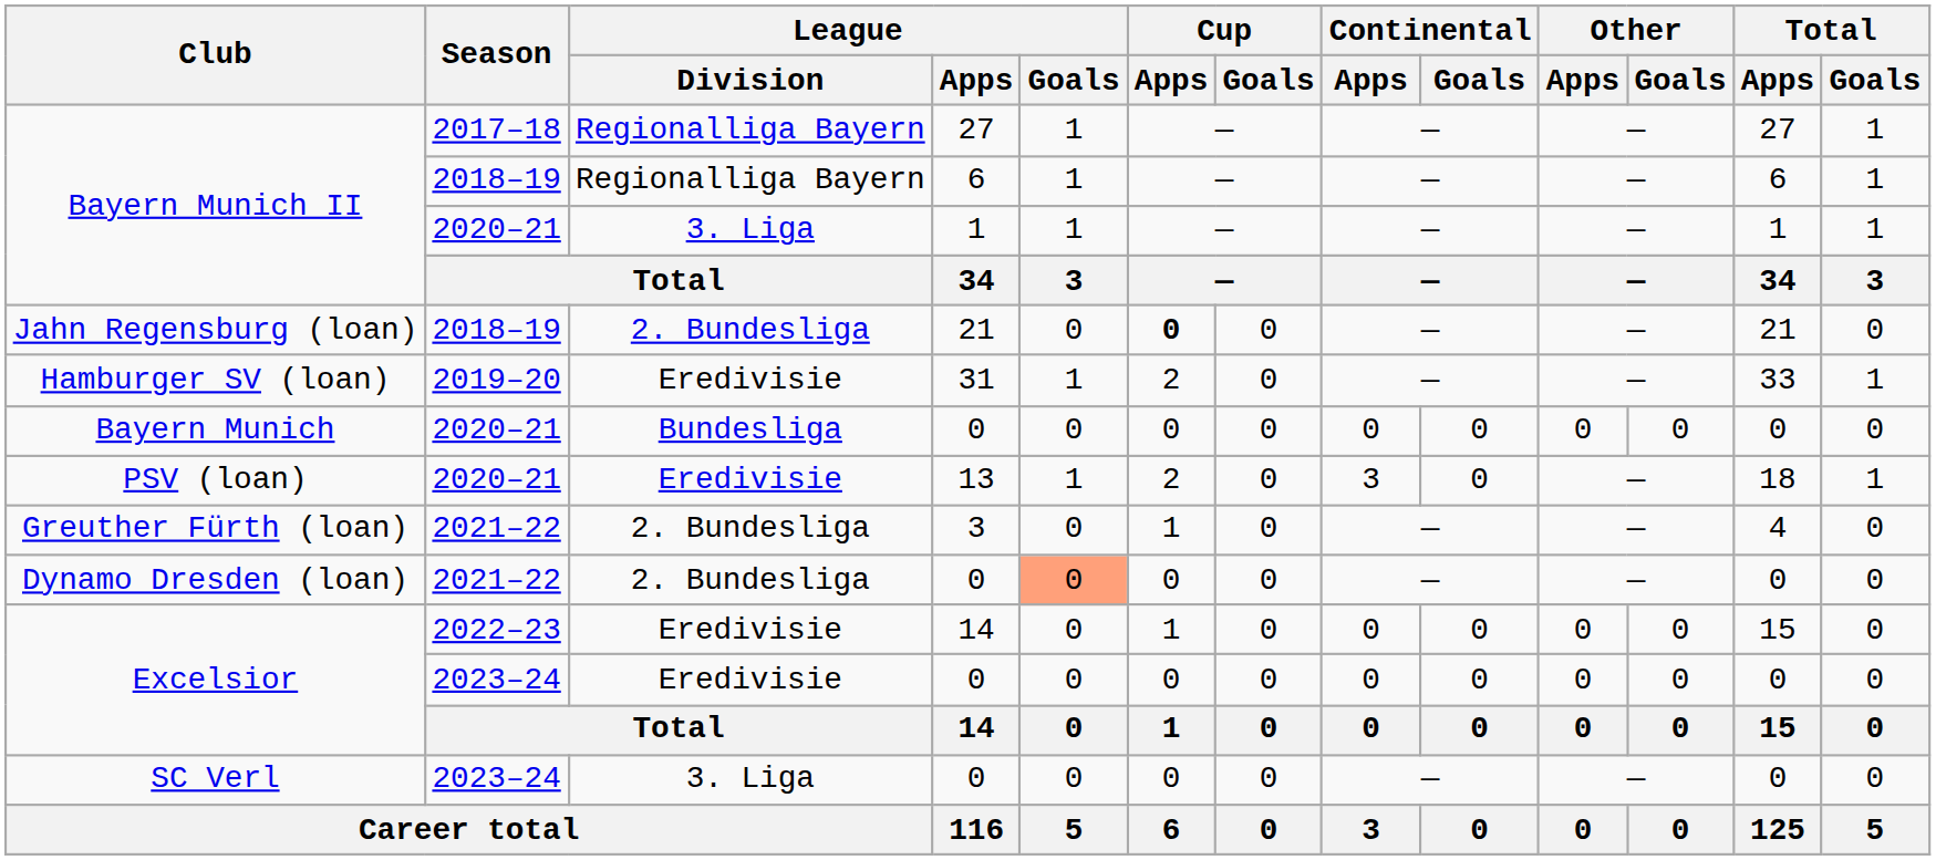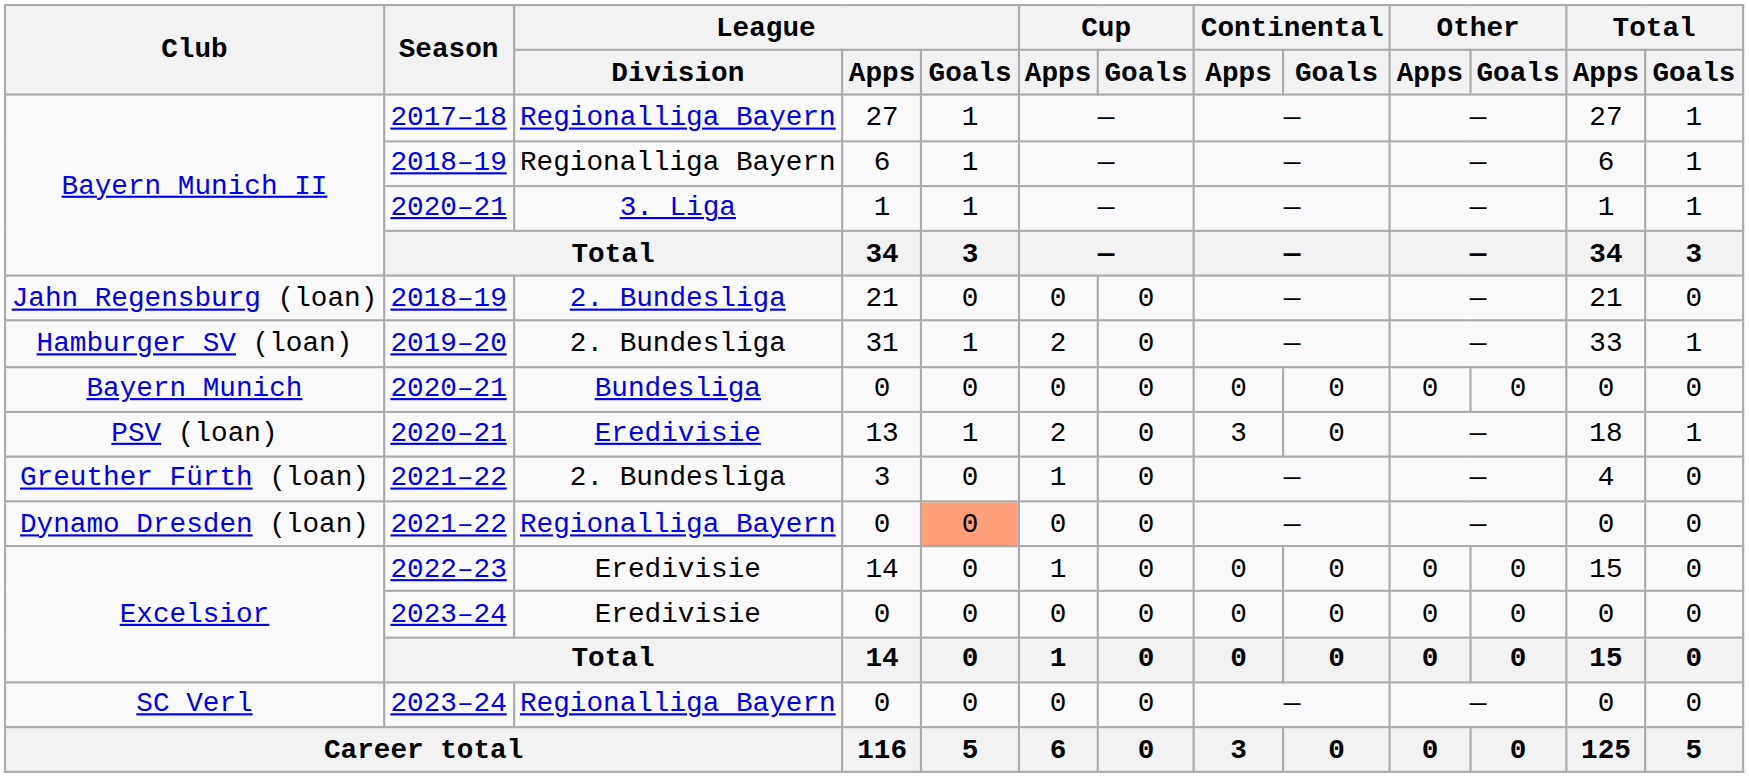Jahn Regensburg (loan) | Cup / Apps: bold -> normal
Hamburger SV (loan) | League / Division: Eredivisie -> 2. Bundesliga
Dynamo Dresden (loan) | League / Division: 2. Bundesliga -> Regionalliga Bayern
SC Verl | League / Division: 3. Liga -> Regionalliga Bayern
